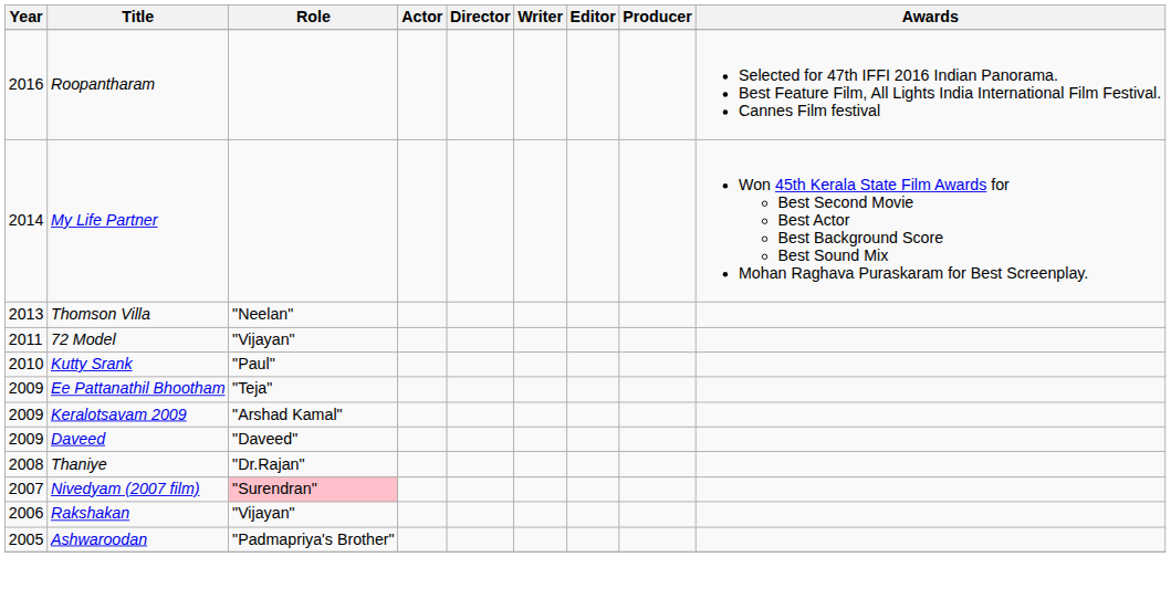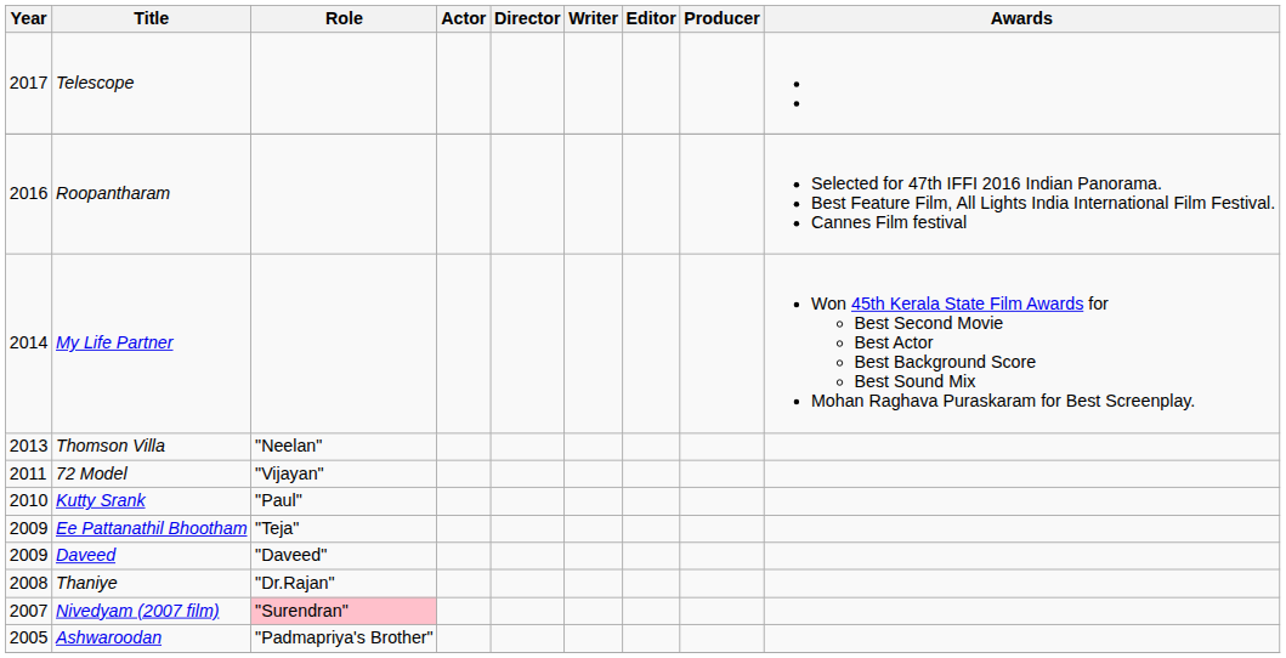+ row: 2017 | Telescope
- row: 2009 | Keralotsavam 2009 | "Arshad Kamal"
- row: 2006 | Rakshakan | "Vijayan"
